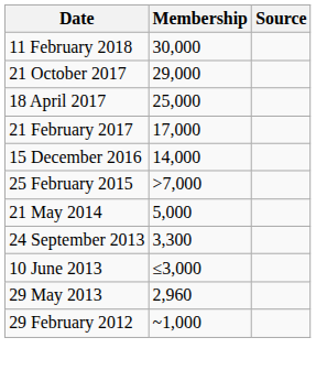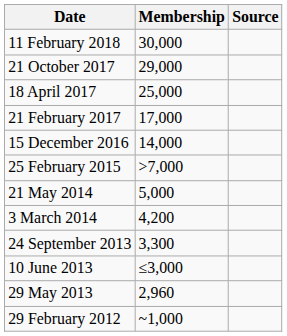+ row: 3 March 2014 | 4,200
